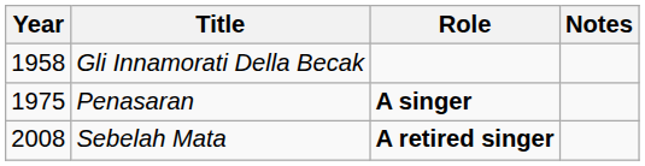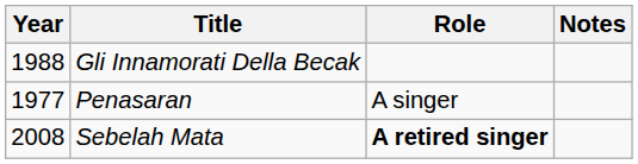Gli Innamorati Della Becak | Year: 1958 -> 1988
Penasaran | Year: 1975 -> 1977
Penasaran | Role: bold -> normal
